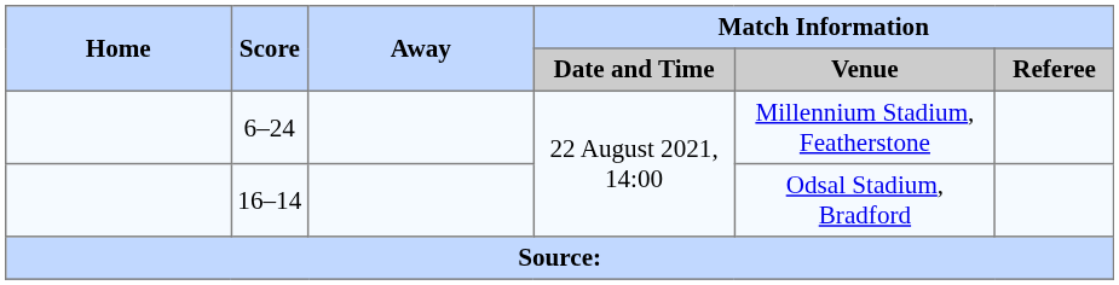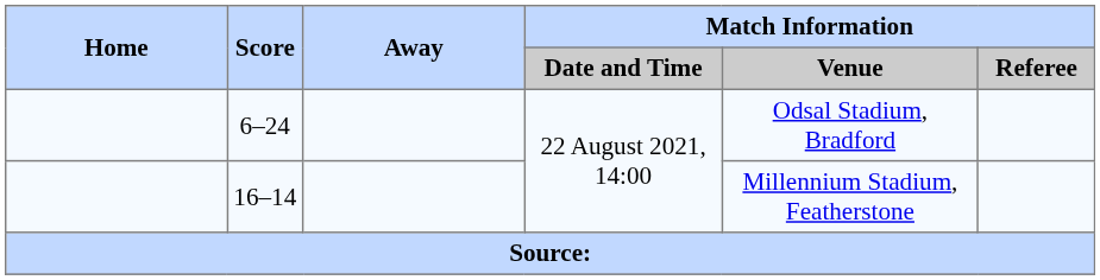6–24 | Match Information / Venue: Millennium Stadium, Featherstone -> Odsal Stadium, Bradford
16–14 | Match Information / Venue: Odsal Stadium, Bradford -> Millennium Stadium, Featherstone
